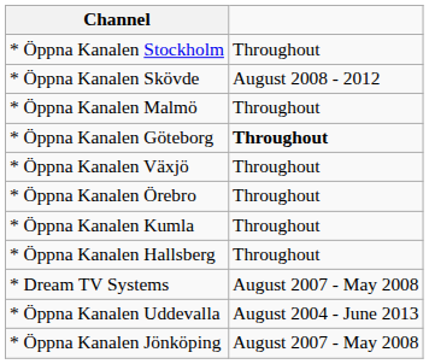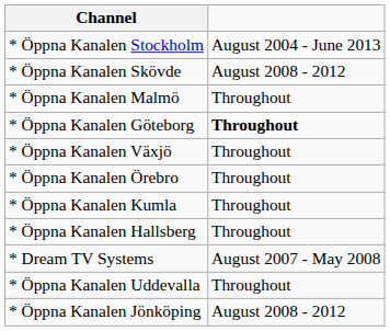* Öppna Kanalen Stockholm | column 2: Throughout -> August 2004 - June 2013
* Öppna Kanalen Uddevalla | column 2: August 2004 - June 2013 -> Throughout
* Öppna Kanalen Jönköping | column 2: August 2007 - May 2008 -> August 2008 - 2012
